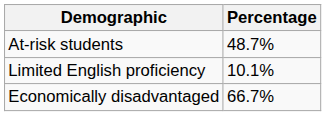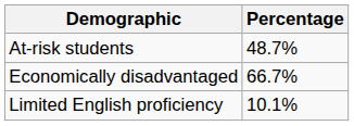rows swapped: Economically disadvantaged <-> Limited English proficiency
